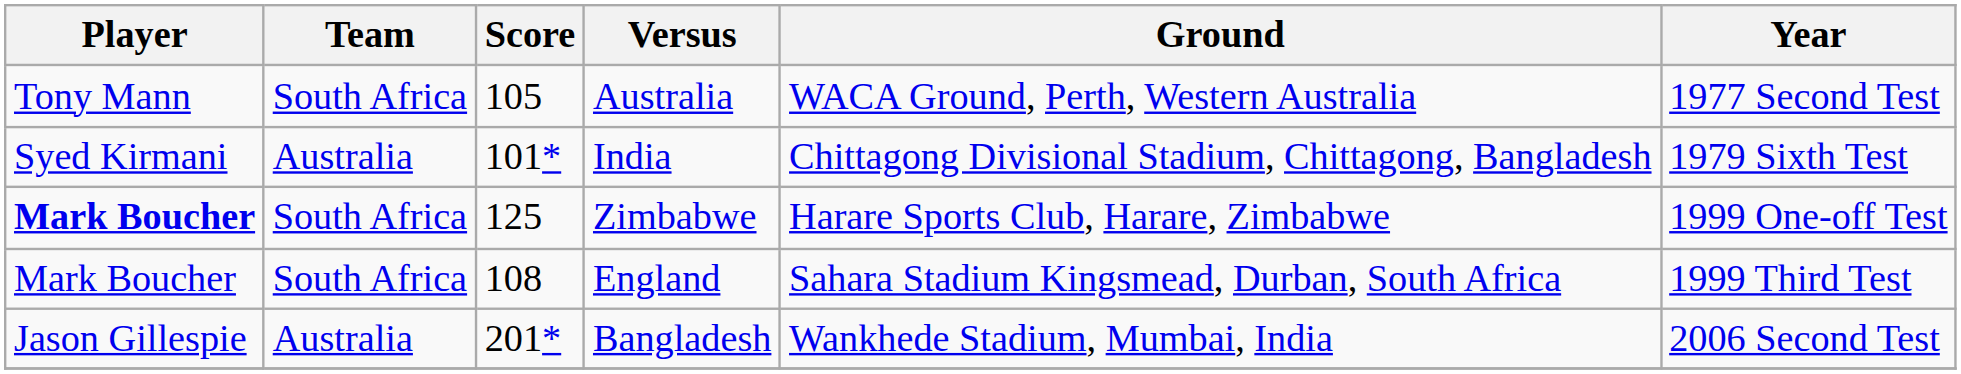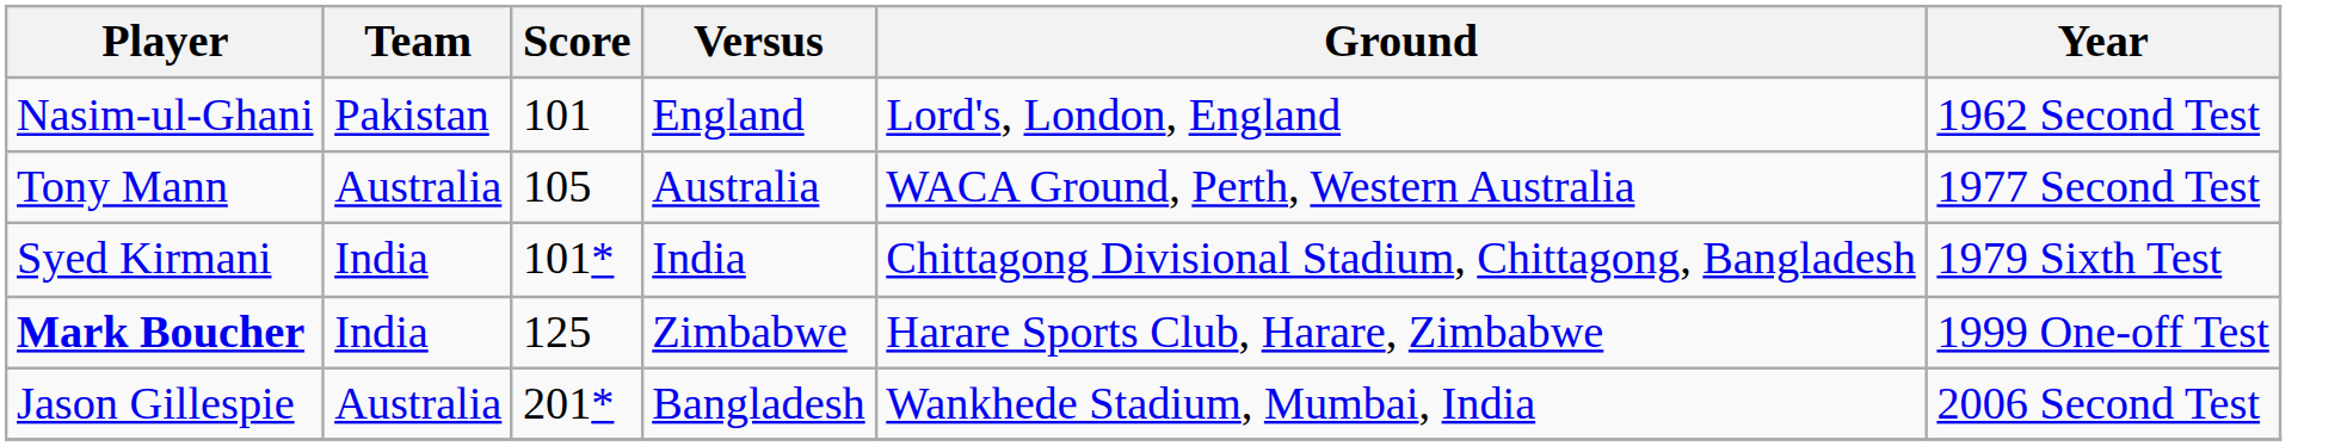+ row: Nasim-ul-Ghani | Pakistan | 101 | England | Lord's, London, England | 1962 Second Test
105 | Team: South Africa -> Australia
101* | Team: Australia -> India
125 | Team: South Africa -> India
- row: Mark Boucher | South Africa | 108 | England | Sahara Stadium Kingsmead, Durban, South Africa | 1999 Third Test
